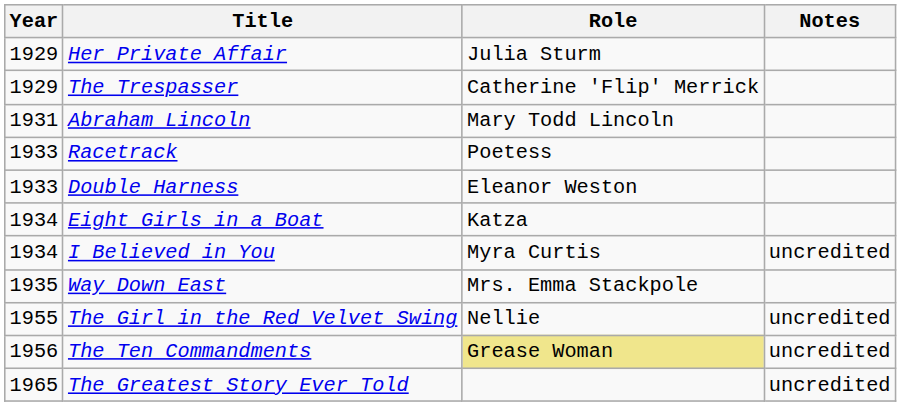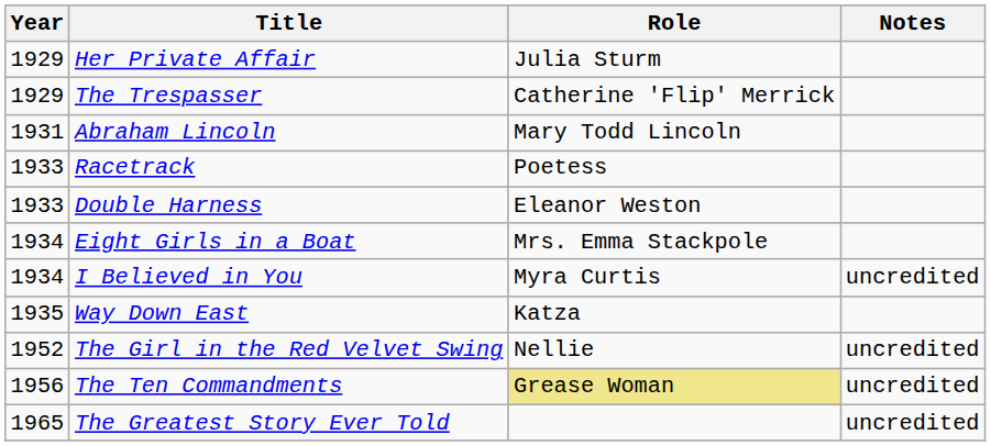Eight Girls in a Boat | Role: Katza -> Mrs. Emma Stackpole
Way Down East | Role: Mrs. Emma Stackpole -> Katza
The Girl in the Red Velvet Swing | Year: 1955 -> 1952
